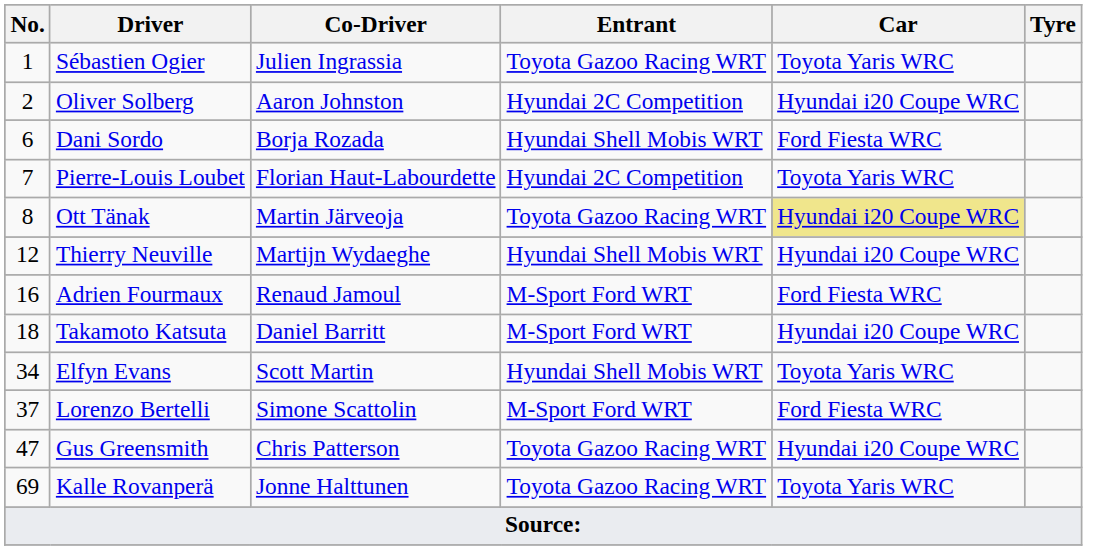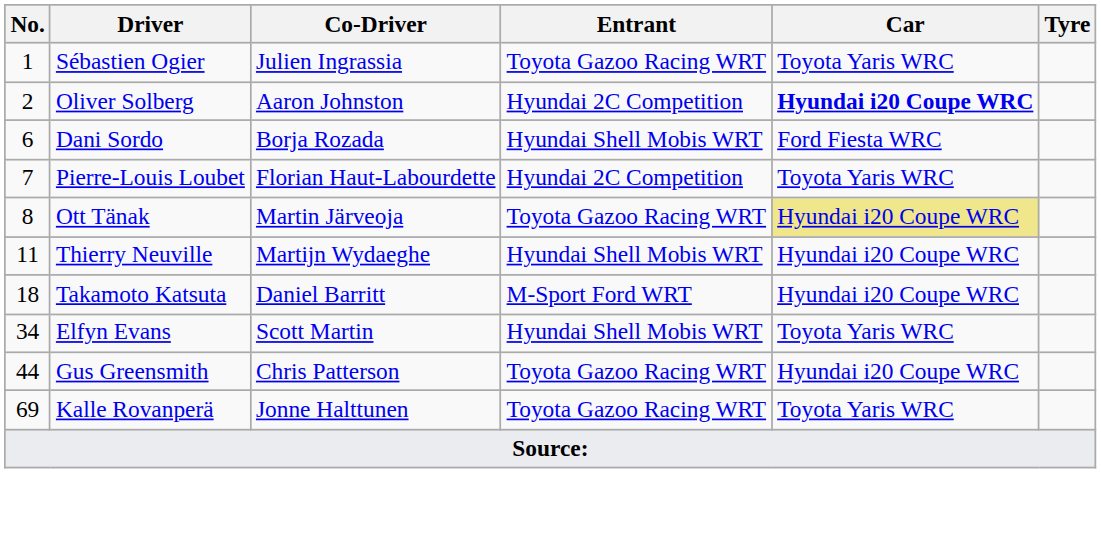Oliver Solberg | Car: normal -> bold
Thierry Neuville | No.: 12 -> 11
- row: 16 | Adrien Fourmaux | Renaud Jamoul | M-Sport Ford WRT | Ford Fiesta WRC
- row: 37 | Lorenzo Bertelli | Simone Scattolin | M-Sport Ford WRT | Ford Fiesta WRC
Gus Greensmith | No.: 47 -> 44
